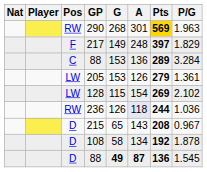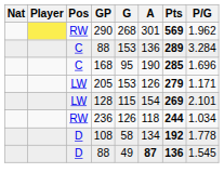290 | Pts: gold background -> no background
290 | P/G: 1.963 -> 1.962
- row: F | 217 | 149 | 248 | 397 | 1.829
+ row: C | 168 | 95 | 190 | 285 | 1.696
205 | P/G: 1.361 -> 1.171
128 | P/G: 2.102 -> 2.101
236 | A: lavender background -> no background
236 | P/G: 1.036 -> 1.034
- row: D | 215 | 65 | 143 | 208 | 0.967
108 | P/G: 1.878 -> 1.778
D / 88 | G: bold -> normal
